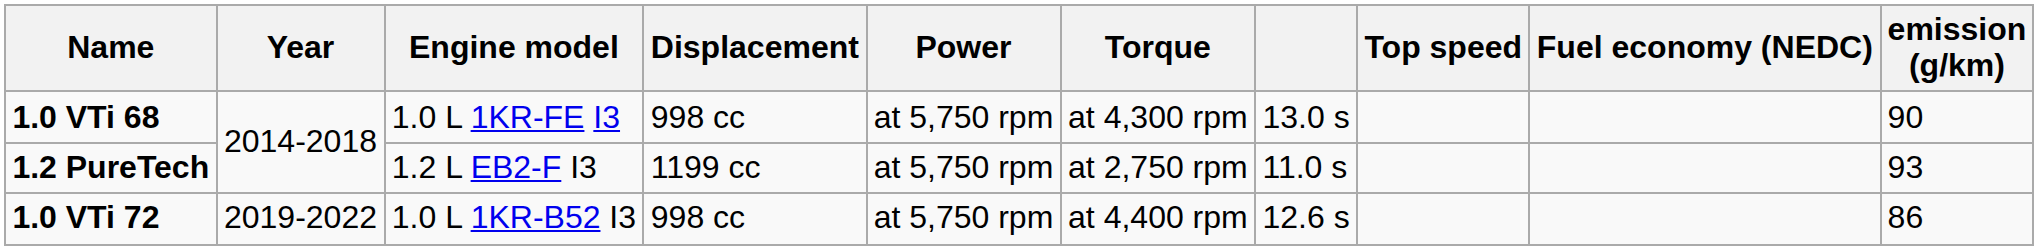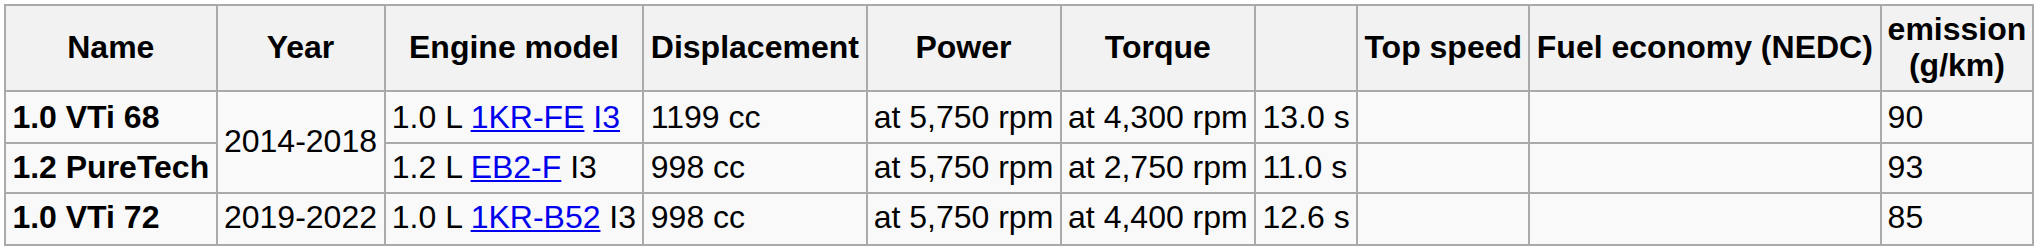1.0 VTi 68 | Displacement: 998 cc -> 1199 cc
1.2 PureTech | Displacement: 1199 cc -> 998 cc
1.0 VTi 72 | emission (g/km): 86 -> 85
